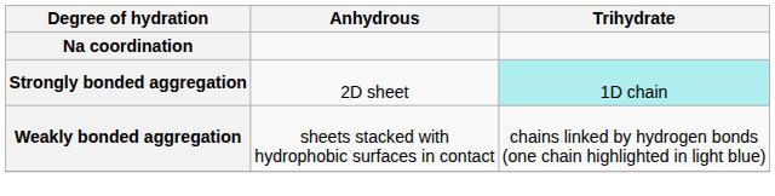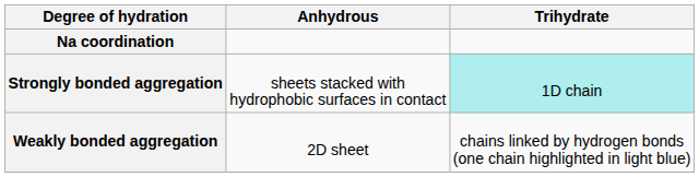Strongly bonded aggregation | Anhydrous: 2D sheet -> sheets stacked with hydrophobic surfaces in contact
Weakly bonded aggregation | Anhydrous: sheets stacked with hydrophobic surfaces in contact -> 2D sheet
